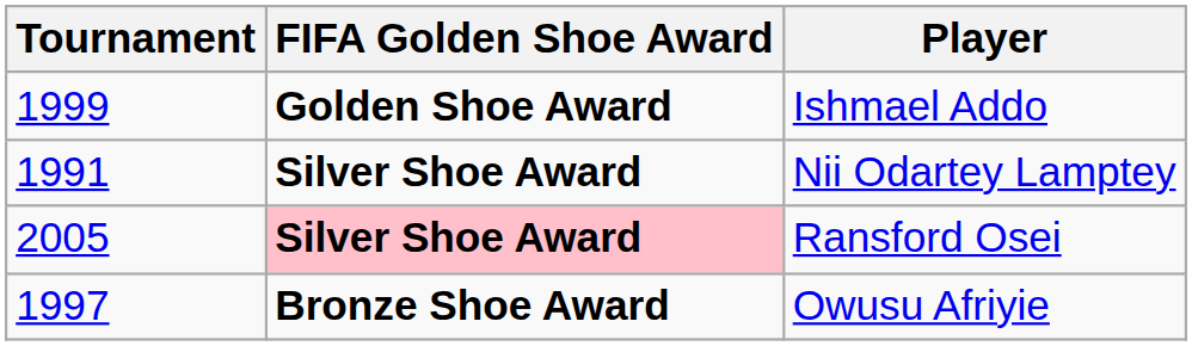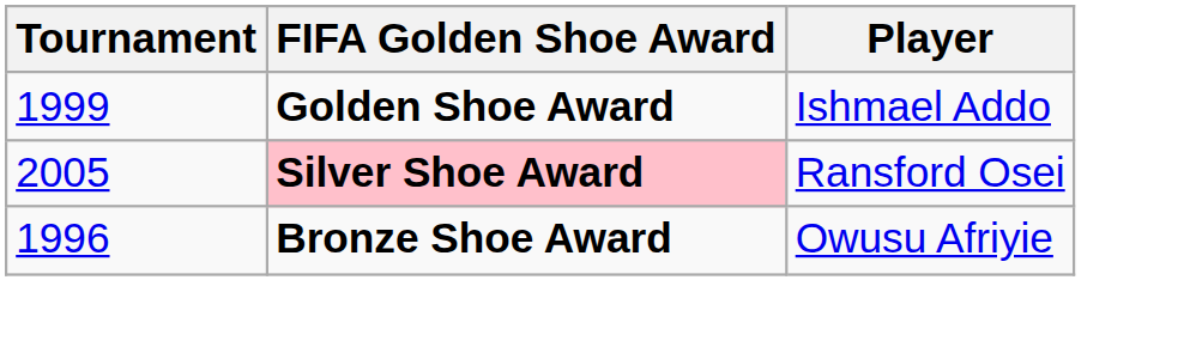- row: 1991 | Silver Shoe Award | Nii Odartey Lamptey
Owusu Afriyie | Tournament: 1997 -> 1996
